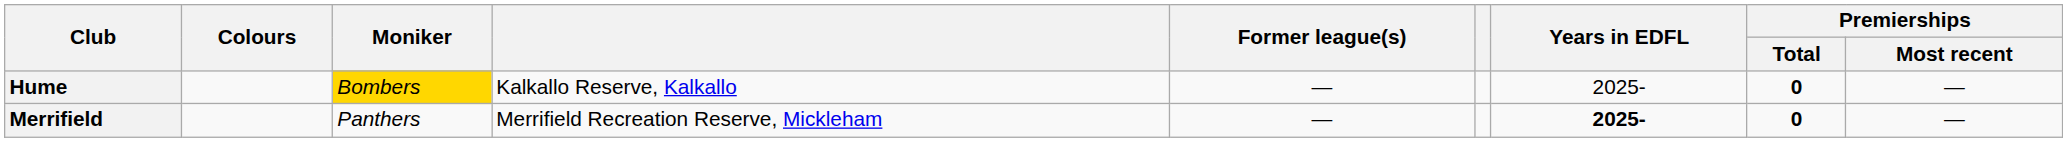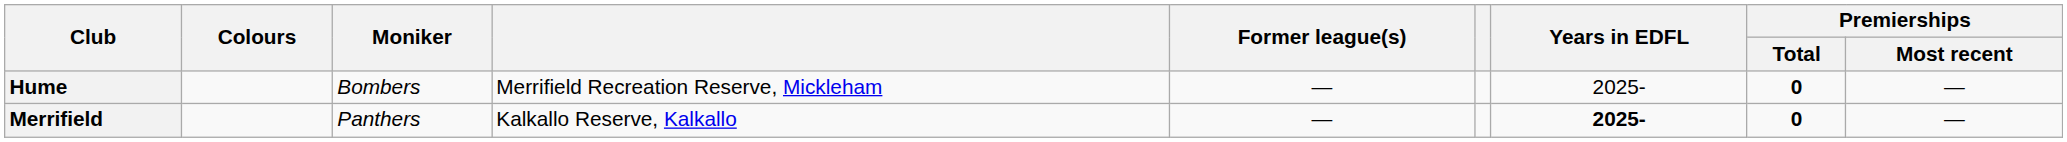Hume | Moniker: gold background -> no background
Hume | column 4: Kalkallo Reserve, Kalkallo -> Merrifield Recreation Reserve, Mickleham
Merrifield | column 4: Merrifield Recreation Reserve, Mickleham -> Kalkallo Reserve, Kalkallo
